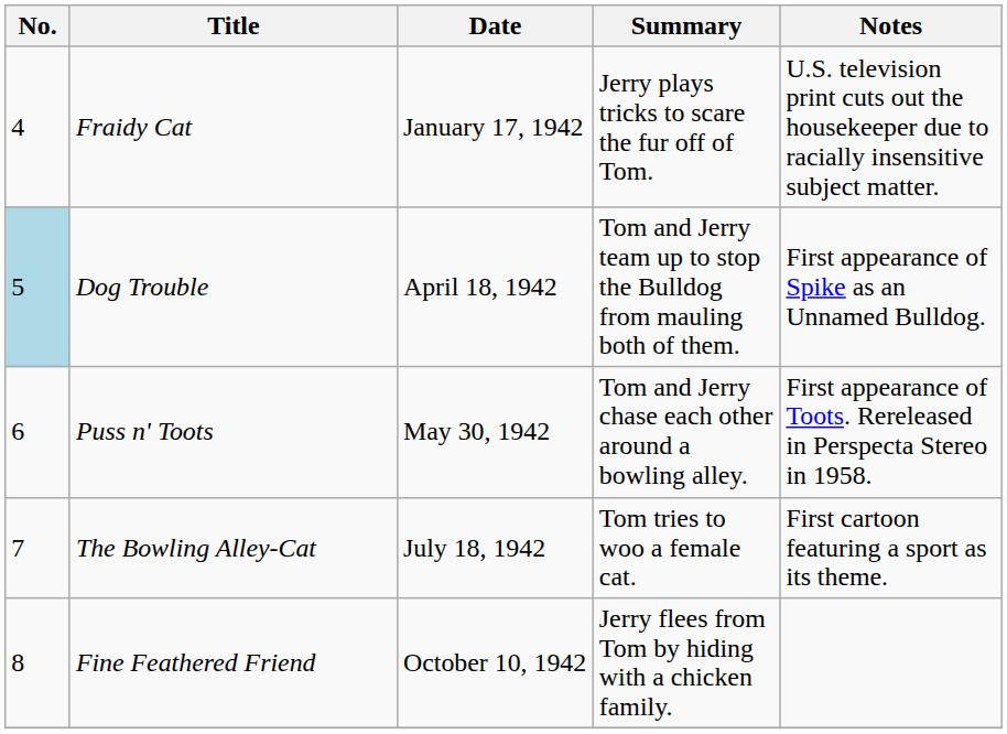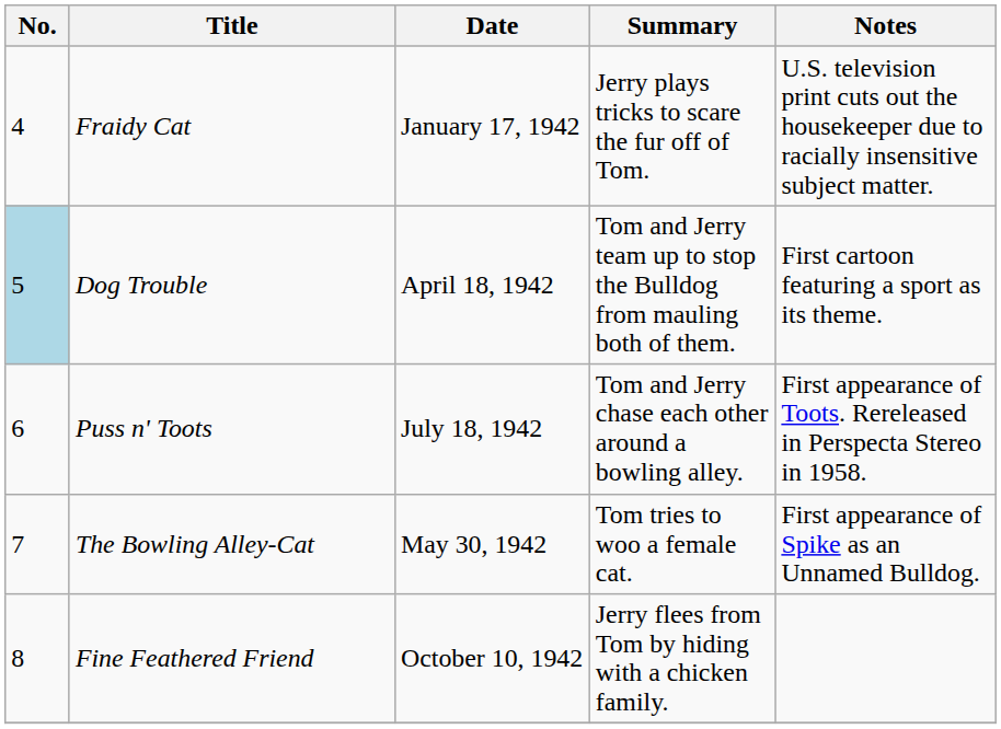Dog Trouble | Notes: First appearance of Spike as an Unnamed Bulldog. -> First cartoon featuring a sport as its theme.
Puss n' Toots | Date: May 30, 1942 -> July 18, 1942
The Bowling Alley-Cat | Date: July 18, 1942 -> May 30, 1942
The Bowling Alley-Cat | Notes: First cartoon featuring a sport as its theme. -> First appearance of Spike as an Unnamed Bulldog.
